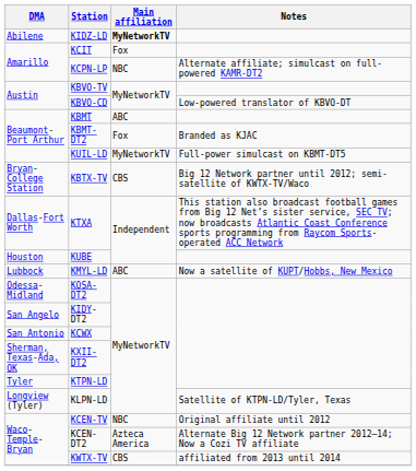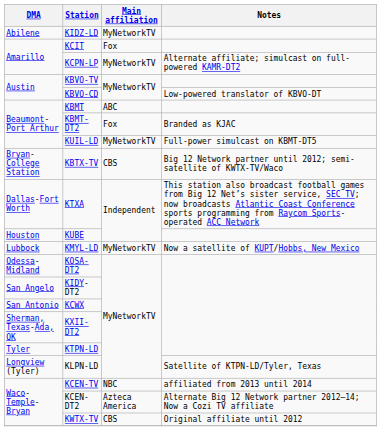KIDZ-LD | Main affiliation: bold -> normal
KCPN-LP | Main affiliation: NBC -> MyNetworkTV
KMYL-LD | Main affiliation: ABC -> MyNetworkTV
KCEN-TV | Notes: Original affiliate until 2012 -> affiliated from 2013 until 2014
KWTX-TV | Notes: affiliated from 2013 until 2014 -> Original affiliate until 2012
